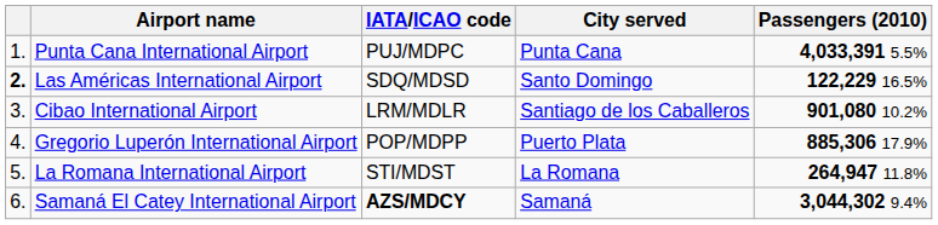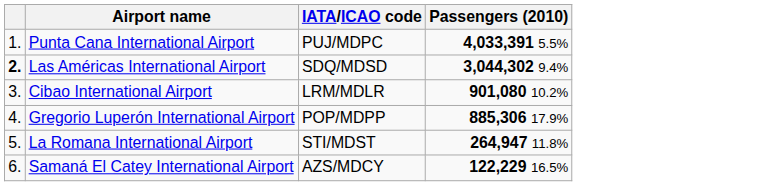- column: City served | Punta Cana | Santo Domingo | Santiago de los Caballeros | Puerto Plata | La Romana | Samaná
Las Américas International Airport | Passengers (2010): 122,229 16.5% -> 3,044,302 9.4%
Samaná El Catey International Airport | IATA/ICAO code: bold -> normal
Samaná El Catey International Airport | Passengers (2010): 3,044,302 9.4% -> 122,229 16.5%
